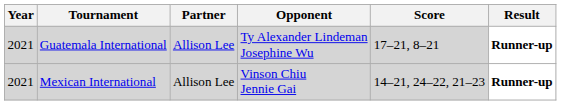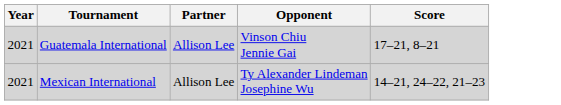- column: Result | Runner-up | Runner-up
Guatemala International | Opponent: Ty Alexander Lindeman Josephine Wu -> Vinson Chiu Jennie Gai
Mexican International | Opponent: Vinson Chiu Jennie Gai -> Ty Alexander Lindeman Josephine Wu
